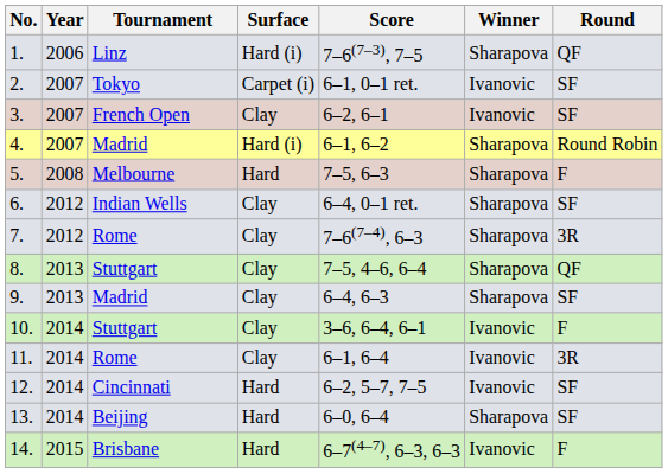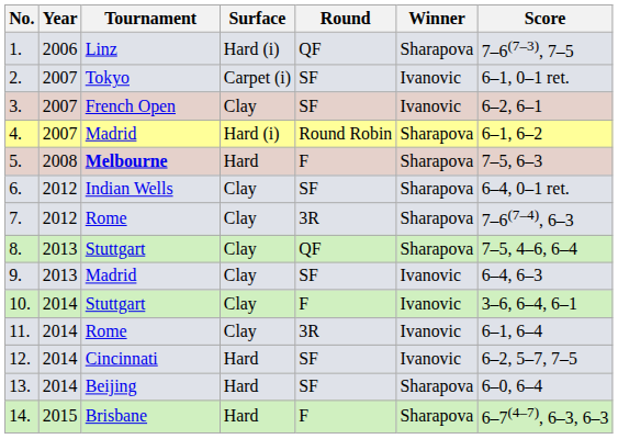columns swapped: Round <-> Score
5. | Tournament: normal -> bold
9. | Winner: Sharapova -> Ivanovic
14. | Winner: Ivanovic -> Sharapova
